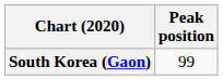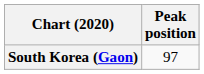South Korea (Gaon) | Peak position: 99 -> 97
